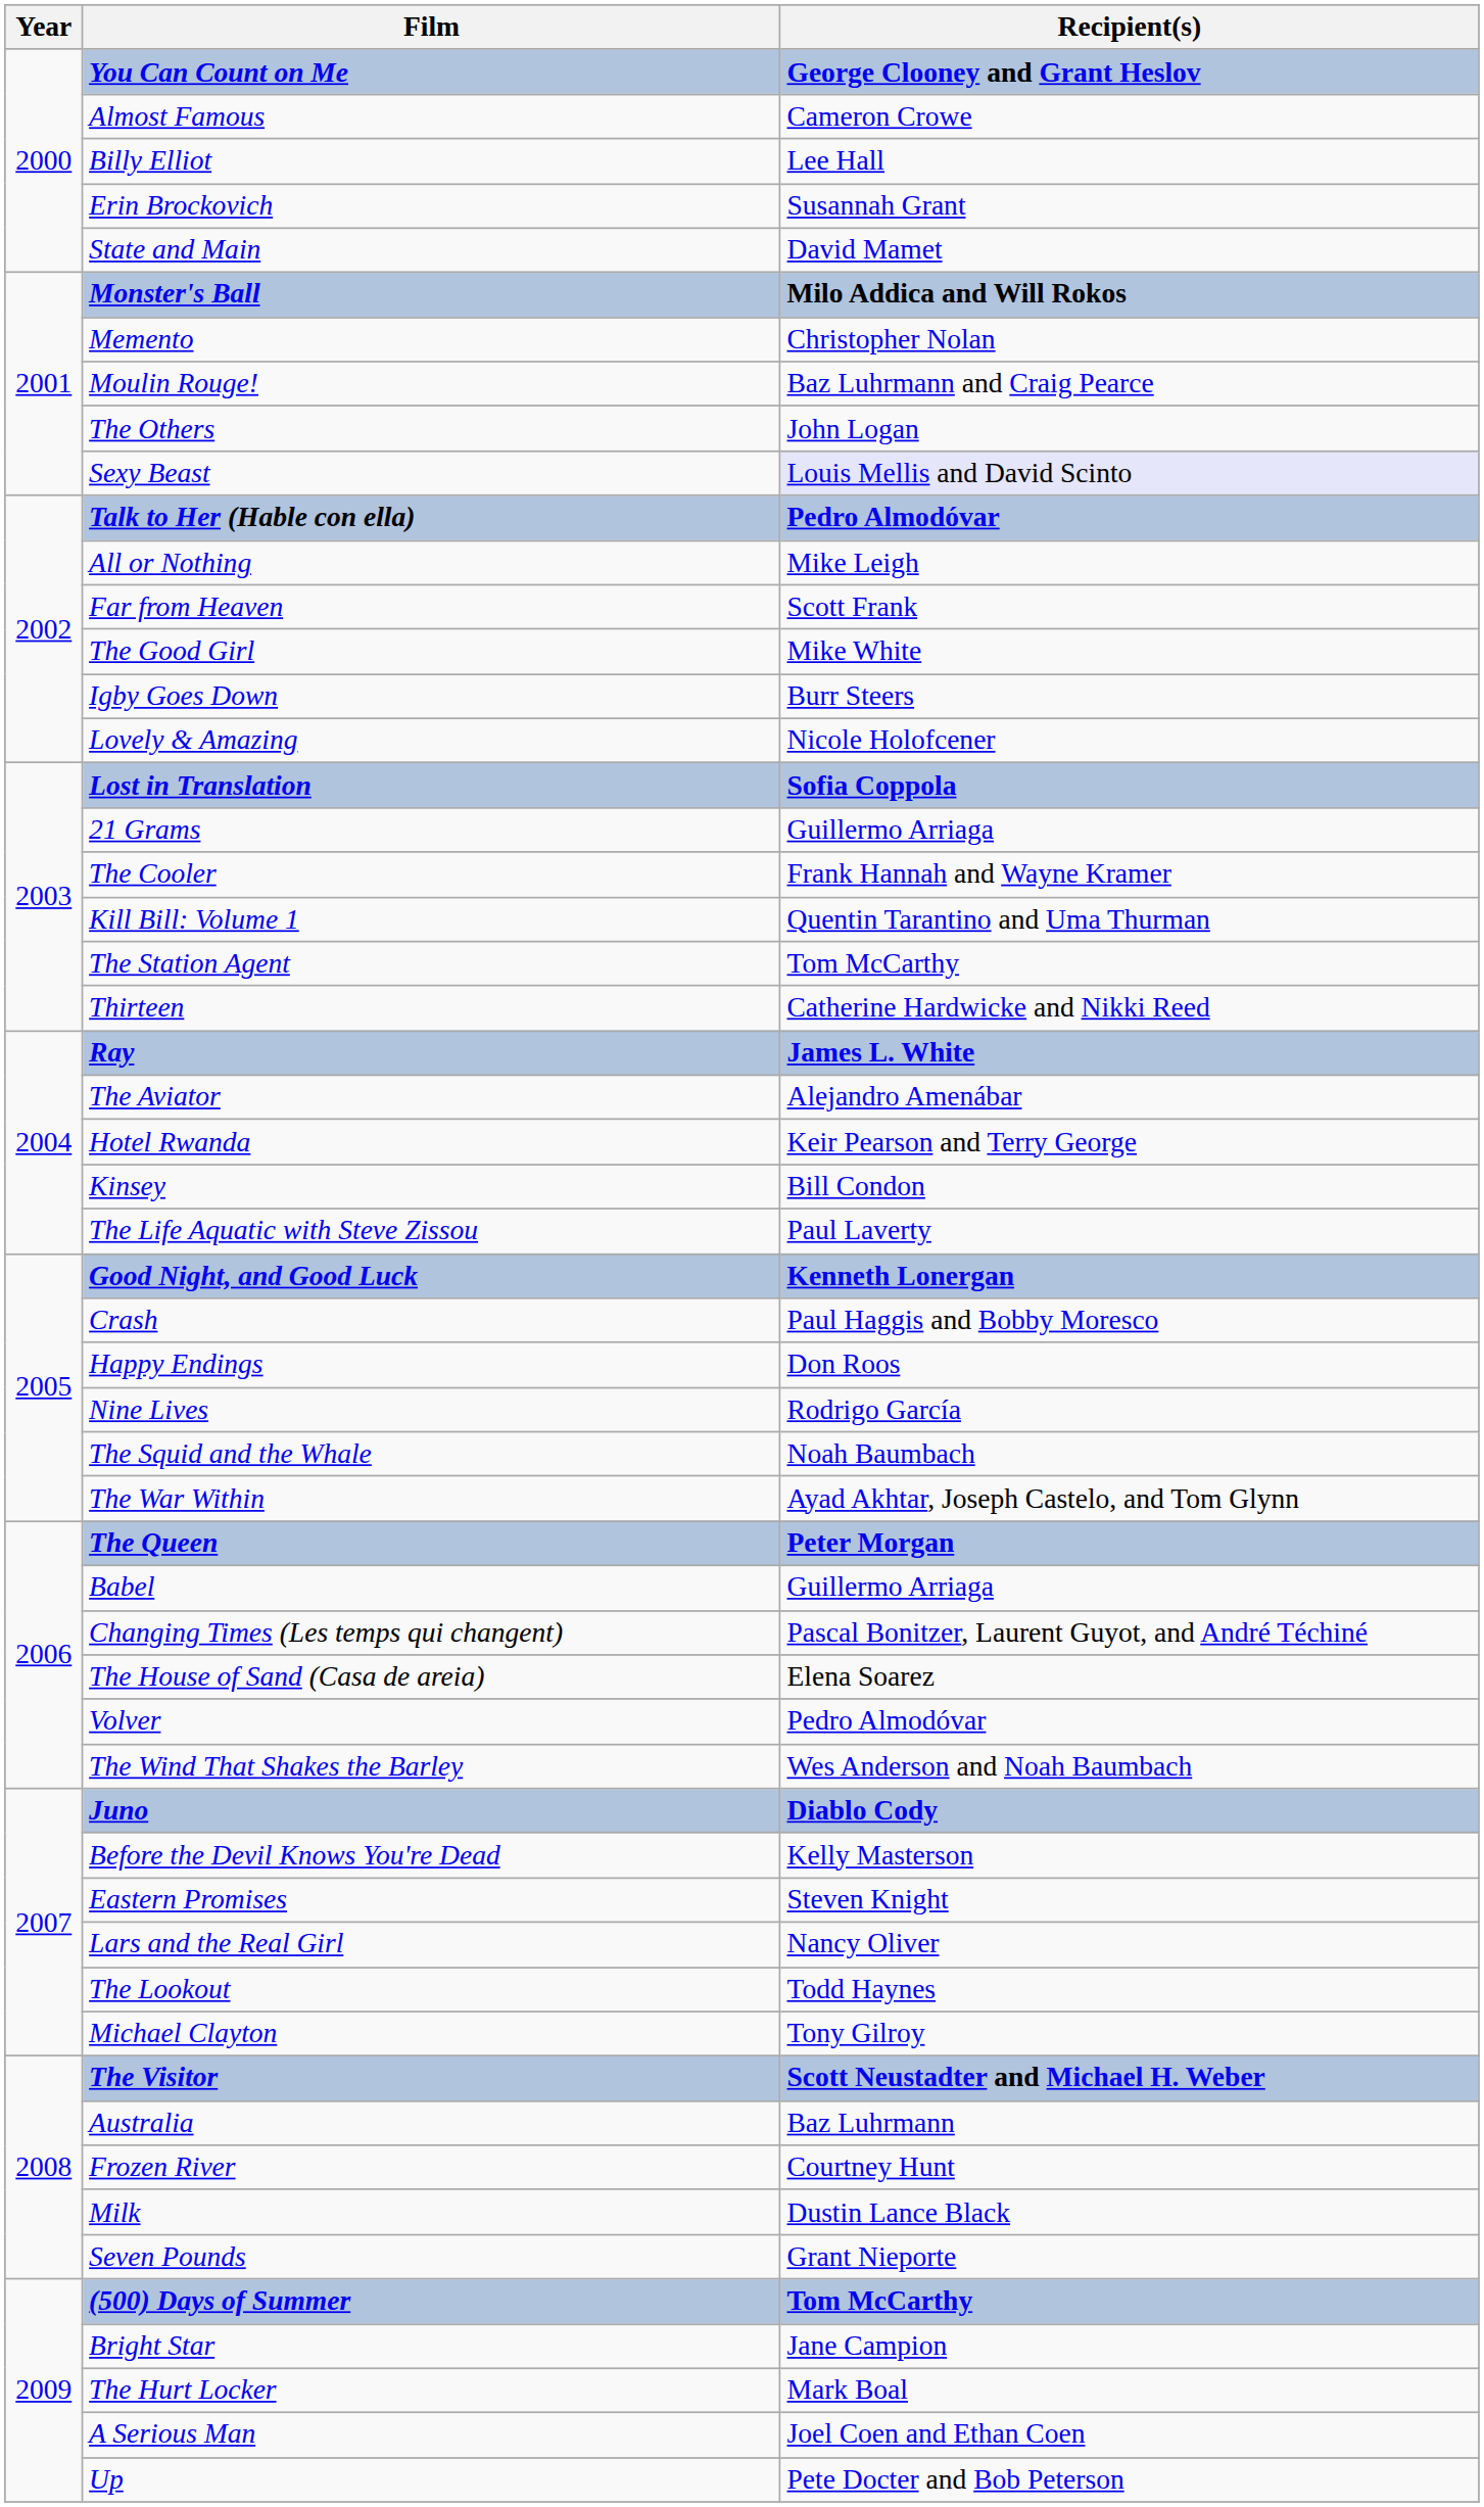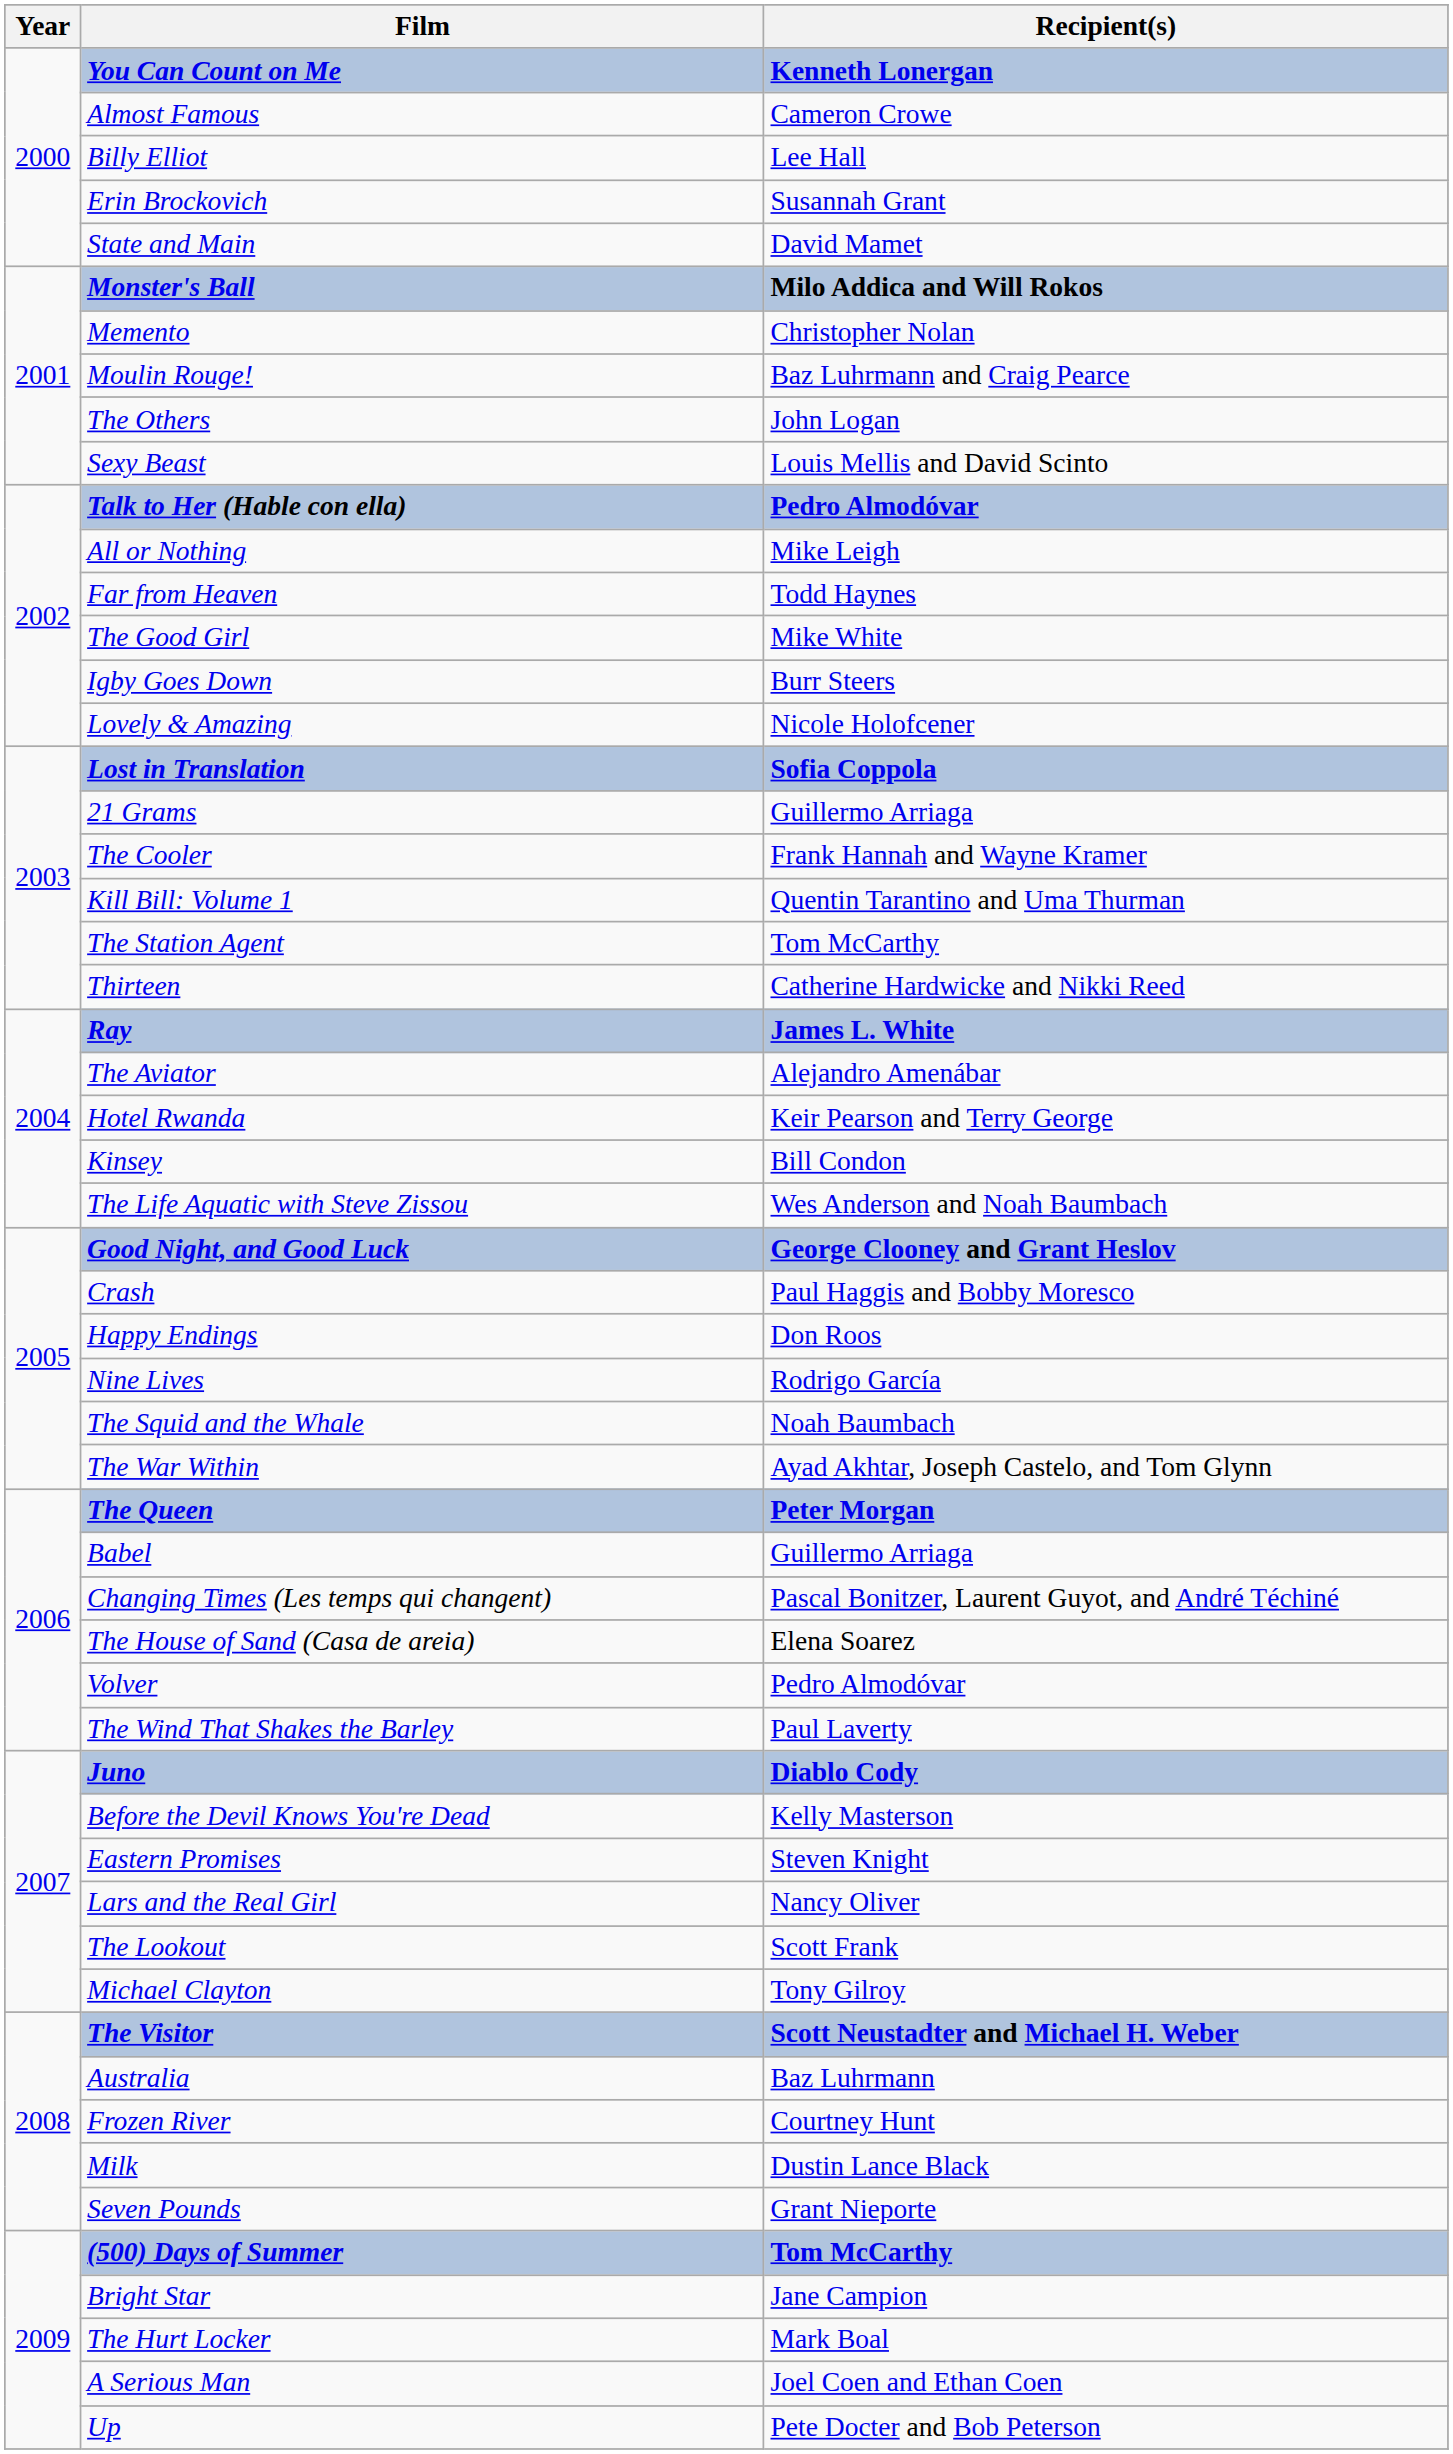You Can Count on Me | Recipient(s): George Clooney and Grant Heslov -> Kenneth Lonergan
Sexy Beast | Recipient(s): lavender background -> no background
Far from Heaven | Recipient(s): Scott Frank -> Todd Haynes
The Life Aquatic with Steve Zissou | Recipient(s): Paul Laverty -> Wes Anderson and Noah Baumbach
Good Night, and Good Luck | Recipient(s): Kenneth Lonergan -> George Clooney and Grant Heslov
The Wind That Shakes the Barley | Recipient(s): Wes Anderson and Noah Baumbach -> Paul Laverty
The Lookout | Recipient(s): Todd Haynes -> Scott Frank
